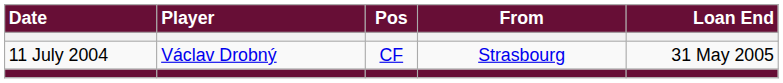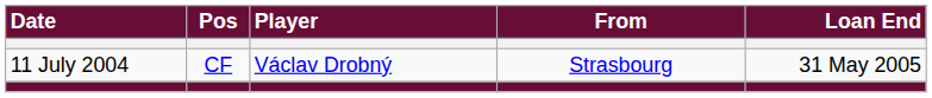columns swapped: Pos <-> Player
